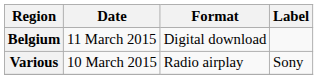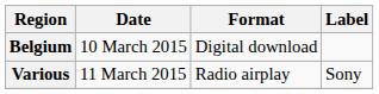Belgium | Date: 11 March 2015 -> 10 March 2015
Various | Date: 10 March 2015 -> 11 March 2015
